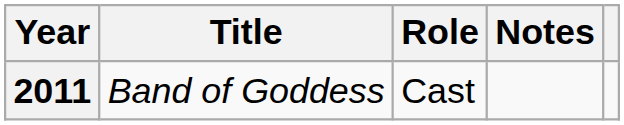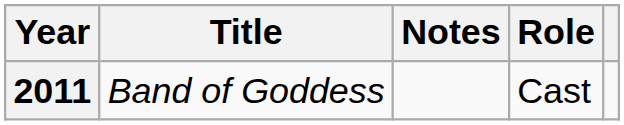columns swapped: Role <-> Notes
